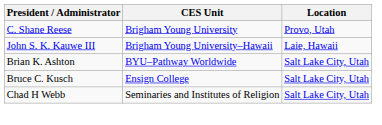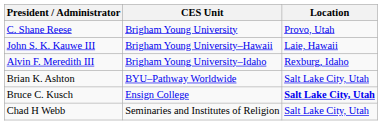+ row: Alvin F. Meredith III | Brigham Young University–Idaho | Rexburg, Idaho
Bruce C. Kusch | Location: normal -> bold
